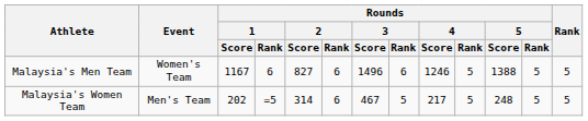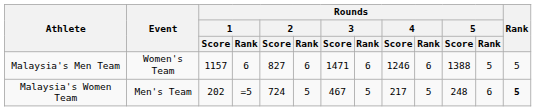Malaysia's Men Team | Rounds / 1 / Score: 1167 -> 1157
Malaysia's Men Team | Rounds / 3 / Score: 1496 -> 1471
Malaysia's Men Team | Rounds / 4 / Rank: 5 -> 6
Malaysia's Women Team | Rounds / 2 / Score: 314 -> 724
Malaysia's Women Team | Rounds / 2 / Rank: 6 -> 5
Malaysia's Women Team | Rounds / 5 / Rank: 5 -> 6
Malaysia's Women Team | Rank: normal -> bold
